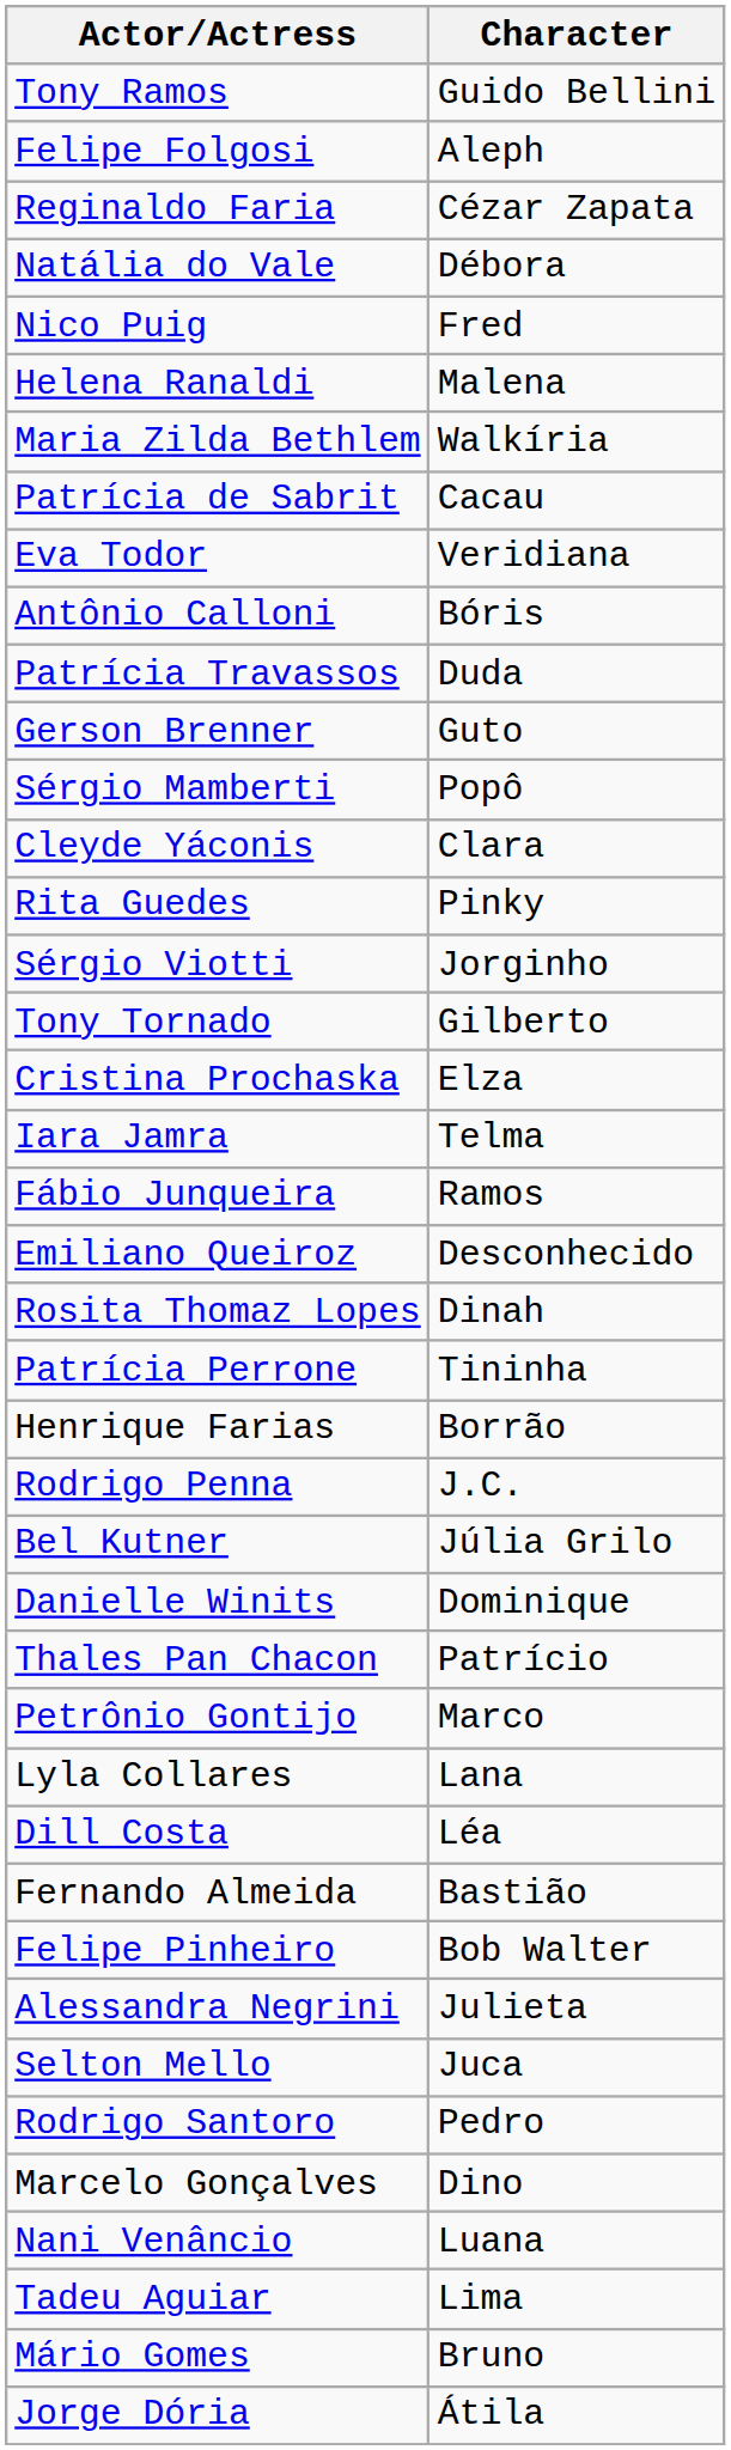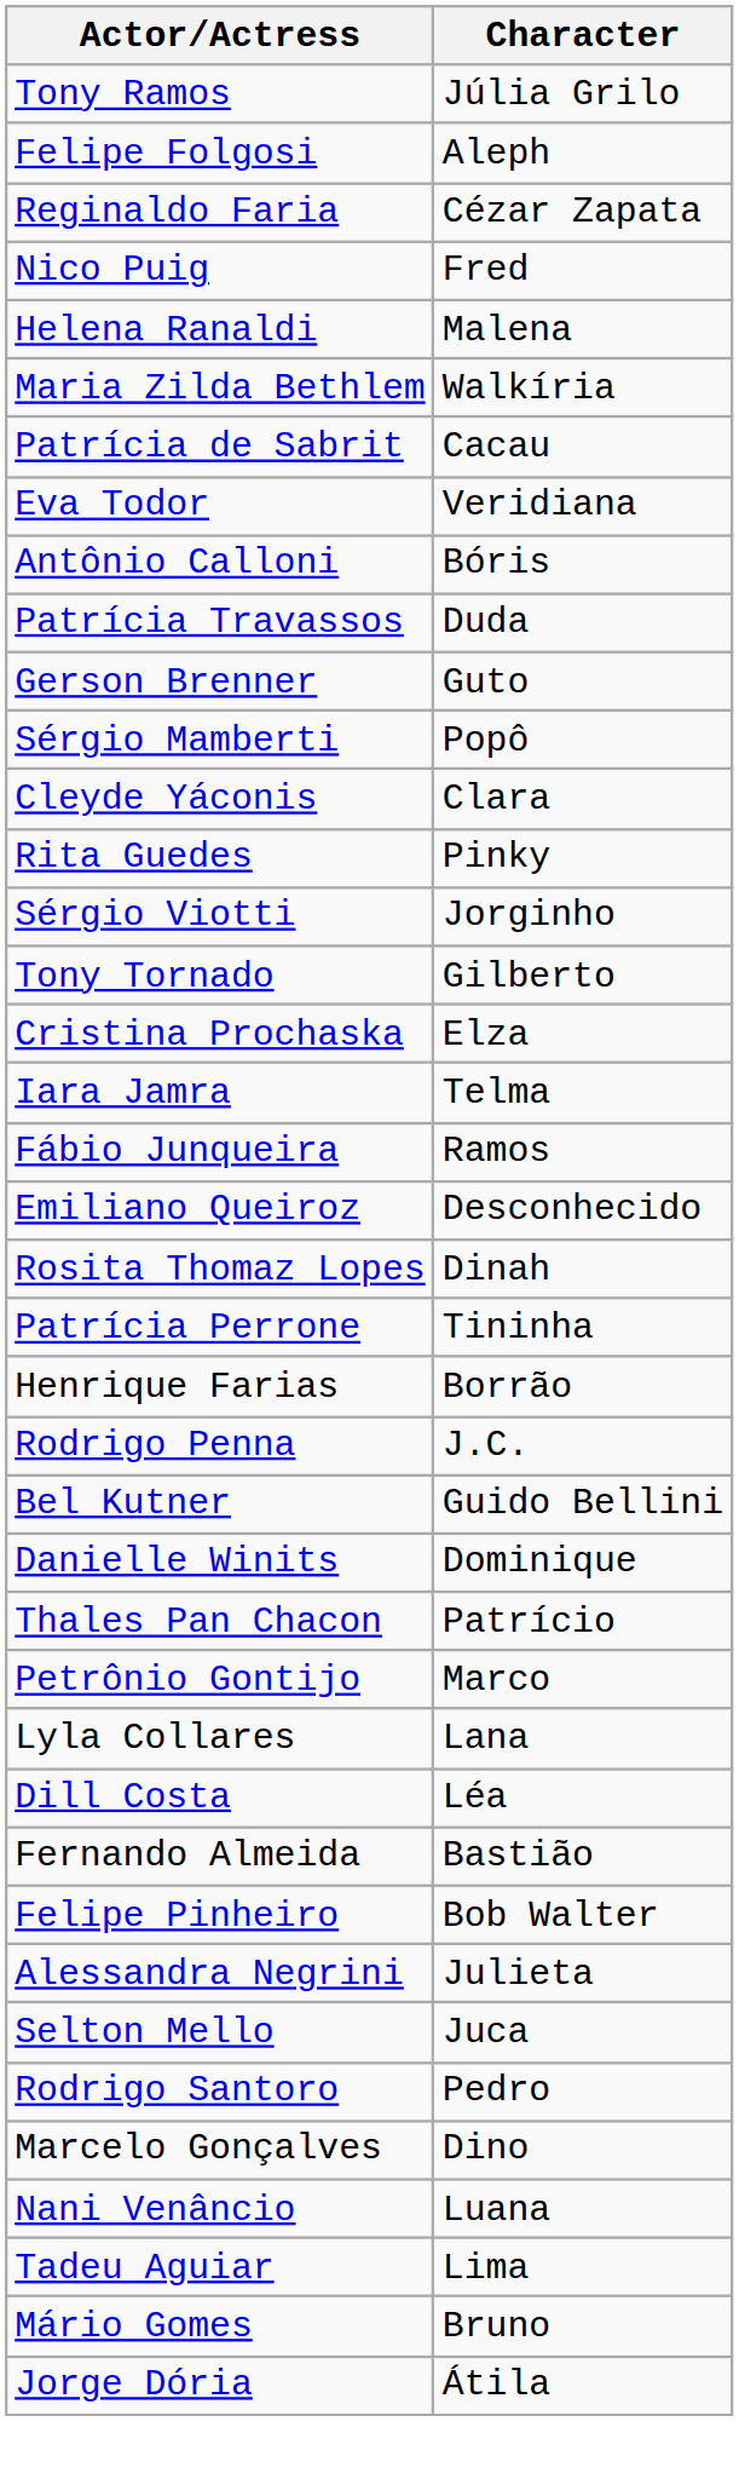Tony Ramos | Character: Guido Bellini -> Júlia Grilo
- row: Natália do Vale | Débora
Bel Kutner | Character: Júlia Grilo -> Guido Bellini
